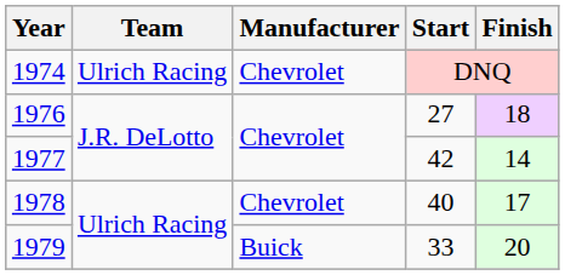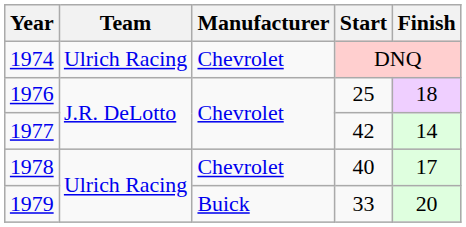1976 | Start: 27 -> 25
